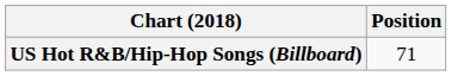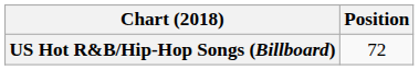US Hot R&B/Hip-Hop Songs (Billboard) | Position: 71 -> 72
